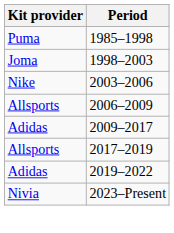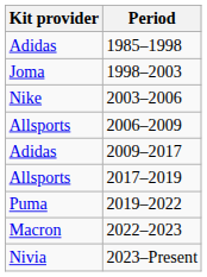1985–1998 | Kit provider: Puma -> Adidas
2019–2022 | Kit provider: Adidas -> Puma
+ row: Macron | 2022–2023
